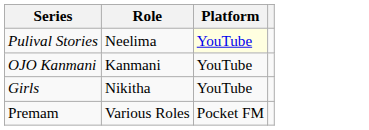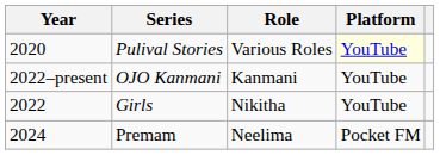+ column: Year | 2020 | 2022–present | 2022 | 2024
Pulival Stories | Role: Neelima -> Various Roles
Premam | Role: Various Roles -> Neelima
